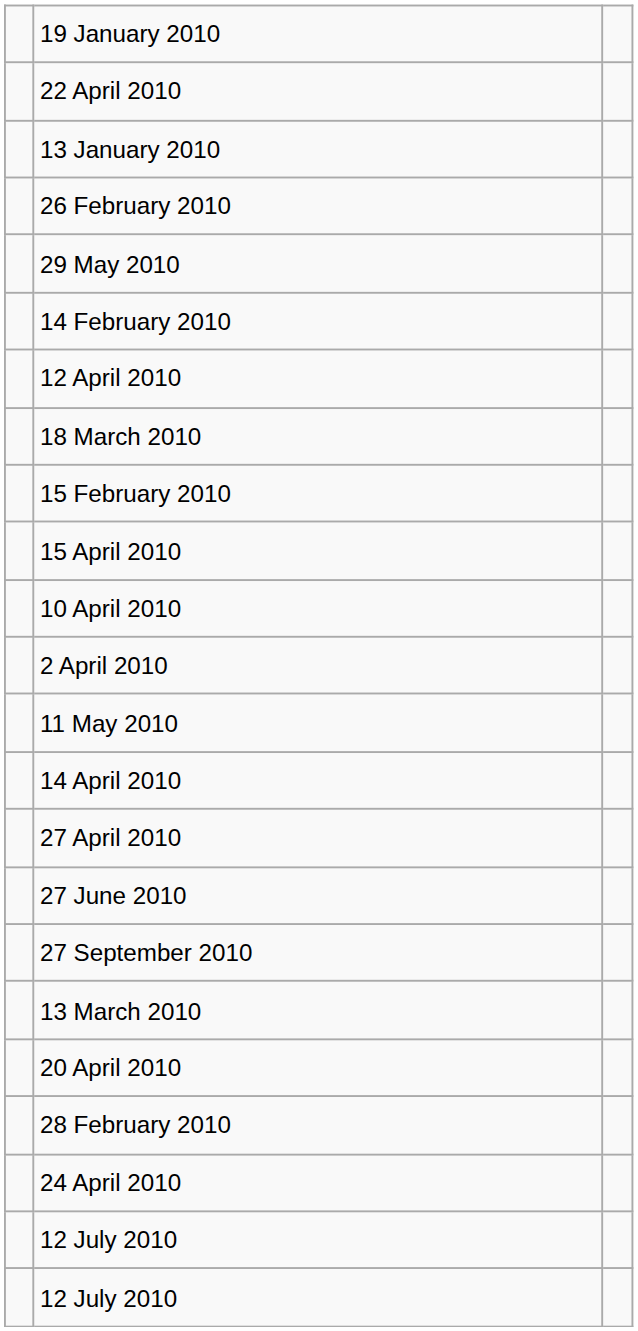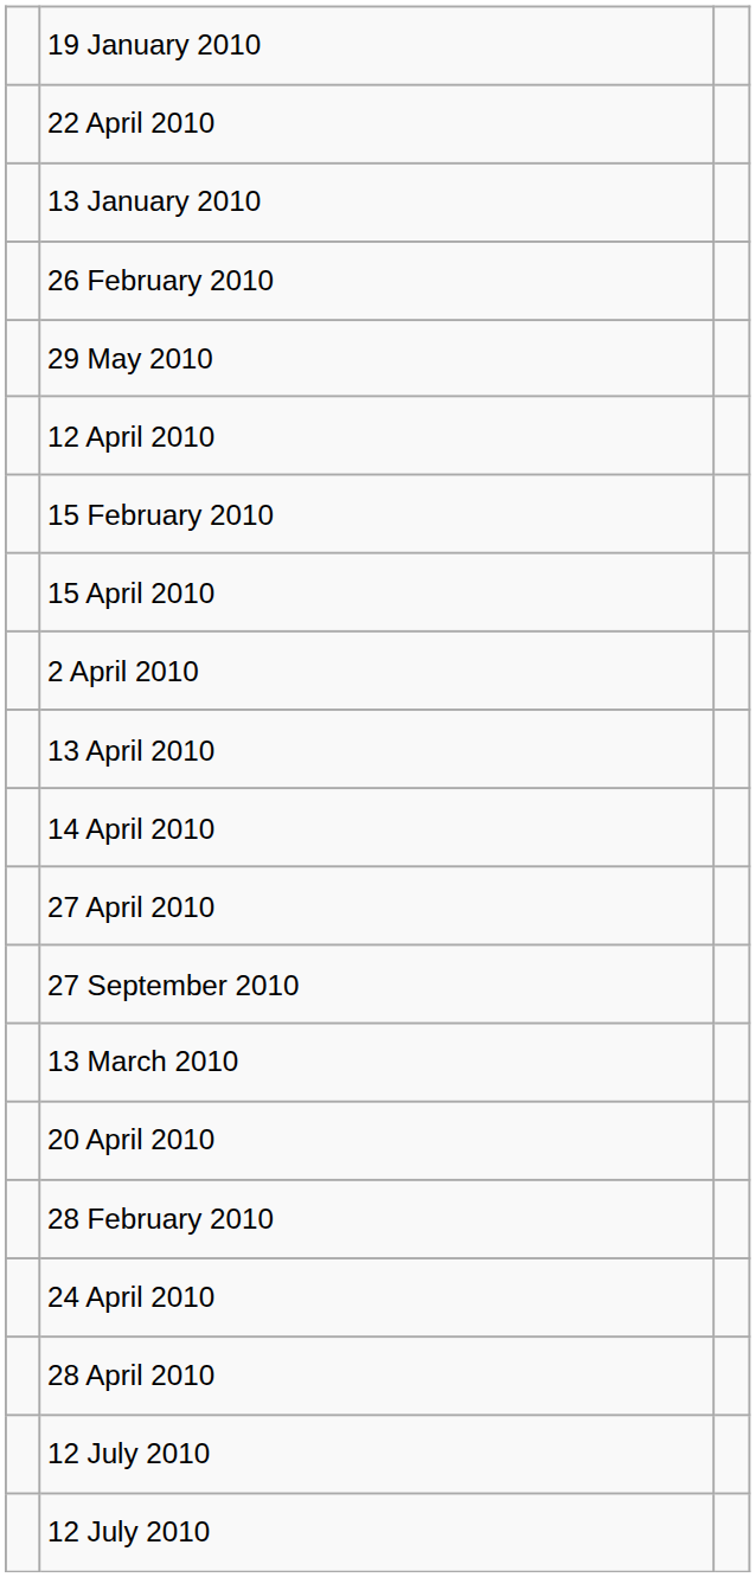- row: 14 February 2010
- row: 18 March 2010
- row: 10 April 2010
- row: 11 May 2010
+ row: 13 April 2010
- row: 27 June 2010
+ row: 28 April 2010
